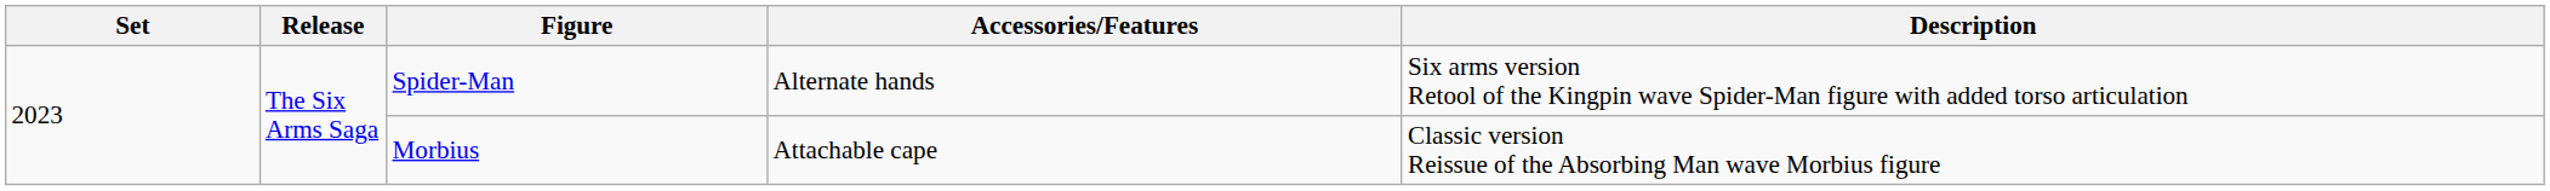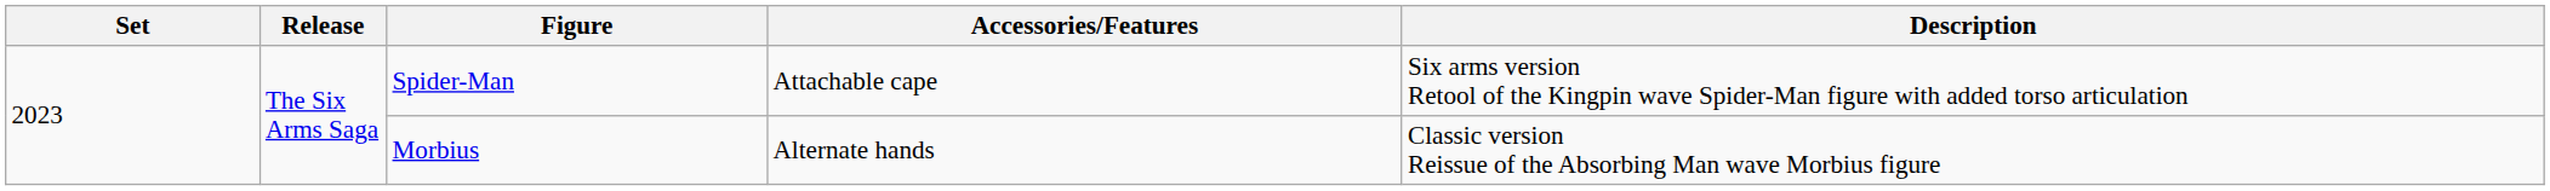Spider-Man | Accessories/Features: Alternate hands -> Attachable cape
Morbius | Accessories/Features: Attachable cape -> Alternate hands
